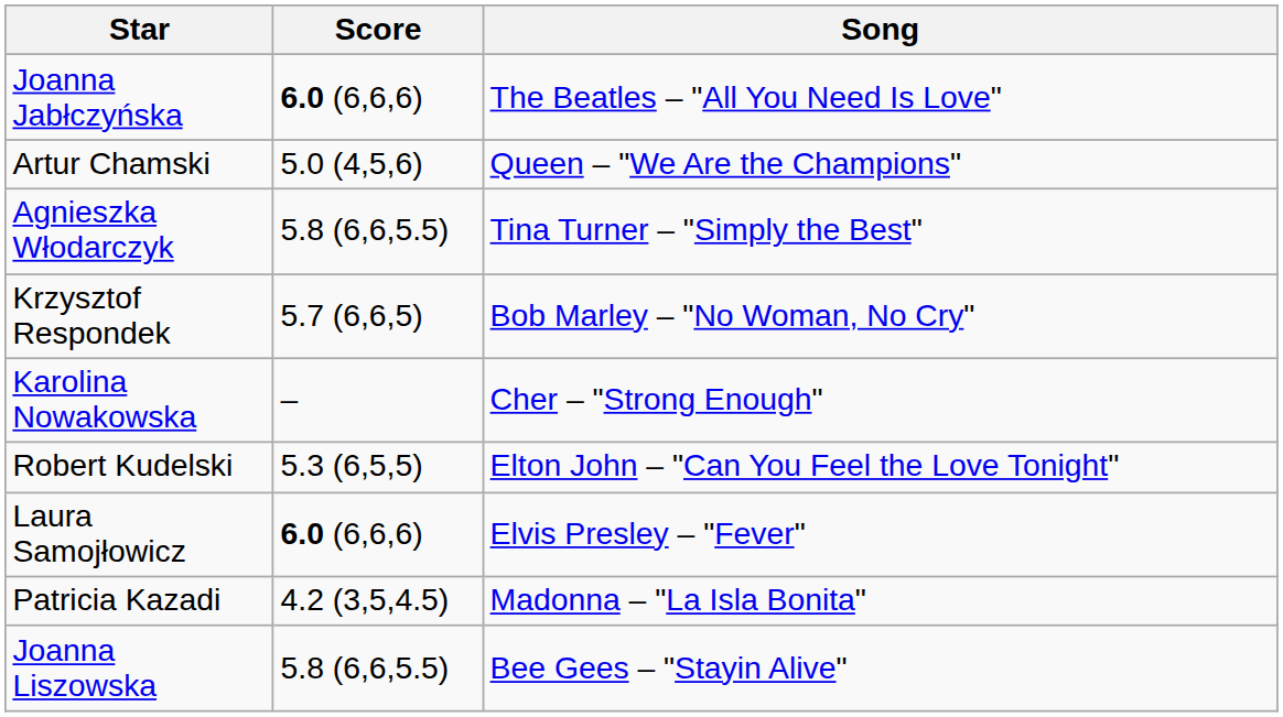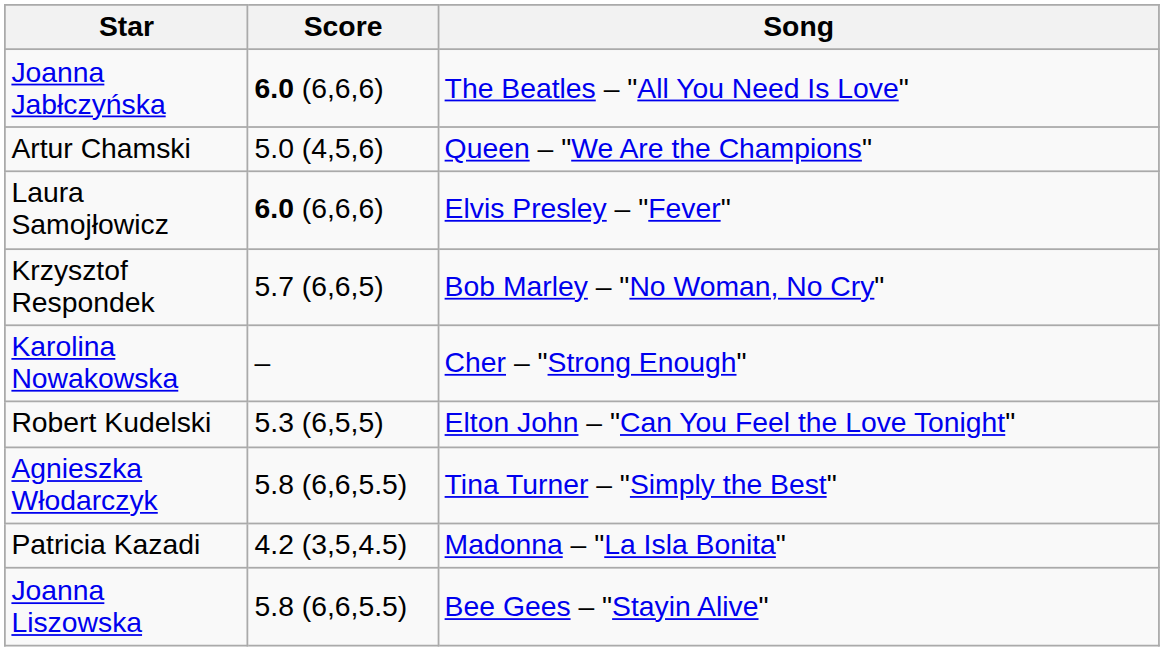rows swapped: Agnieszka Włodarczyk <-> Laura Samojłowicz
